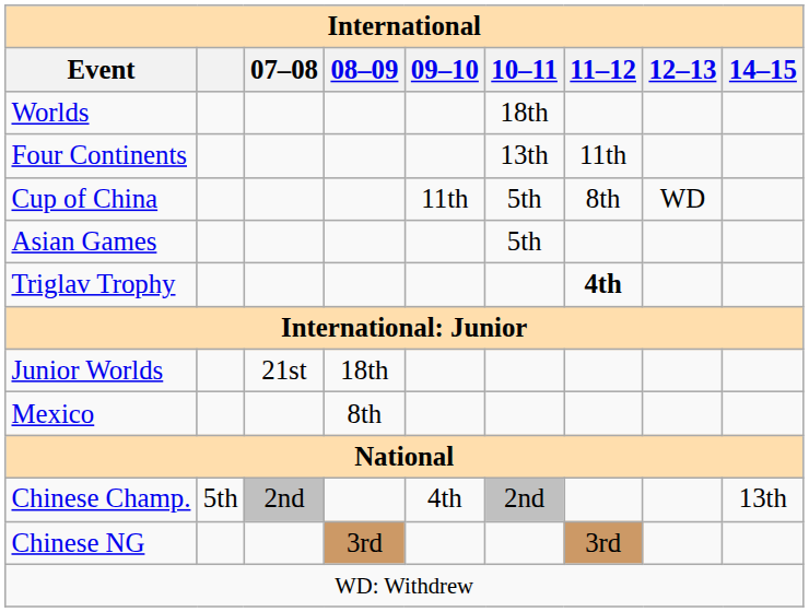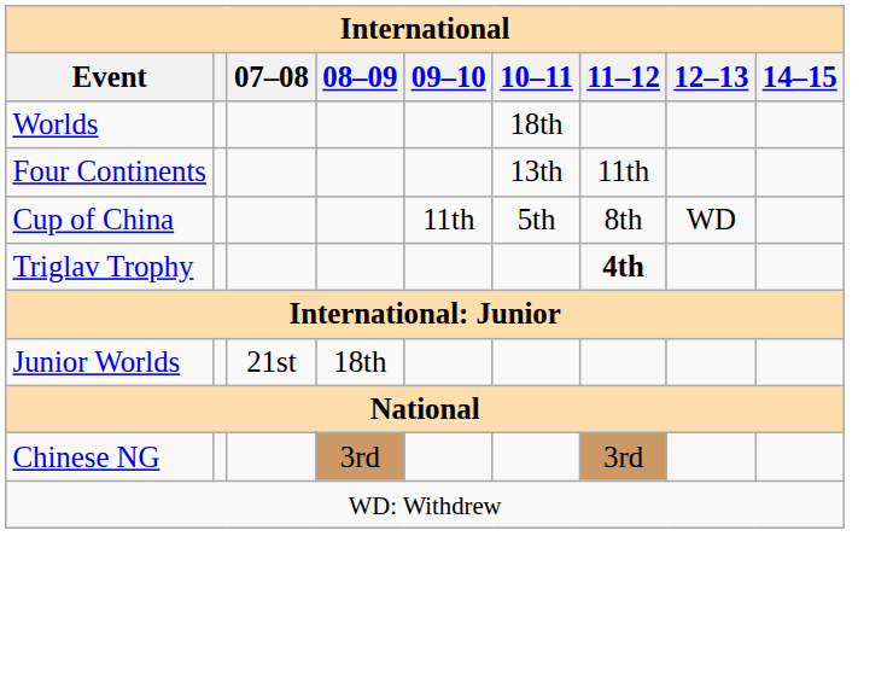- row: Asian Games | 5th
- row: Mexico | 8th
- row: Chinese Champ. | 5th | 2nd | 4th | 2nd | 13th
